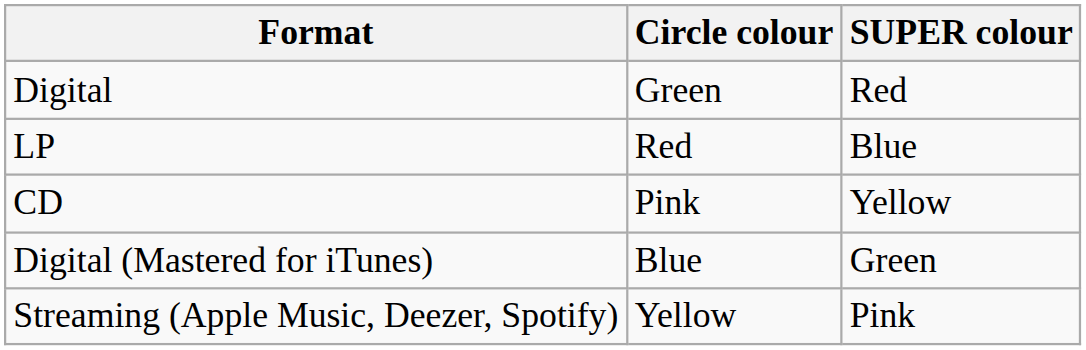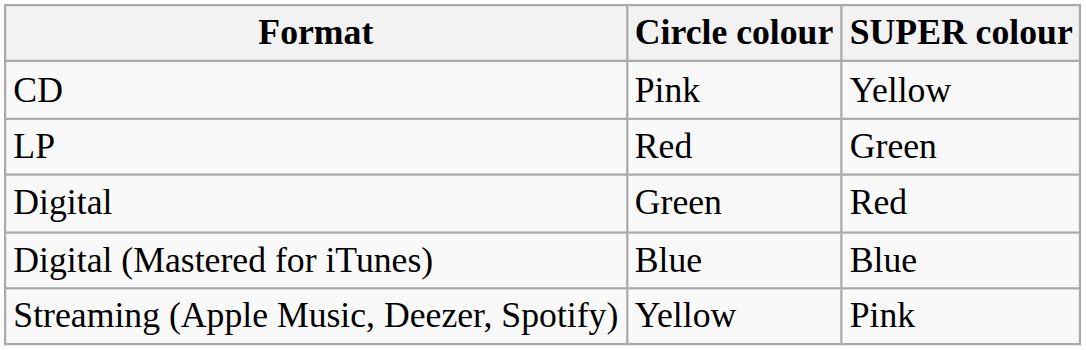rows swapped: CD <-> Digital
LP | SUPER colour: Blue -> Green
Digital (Mastered for iTunes) | SUPER colour: Green -> Blue
